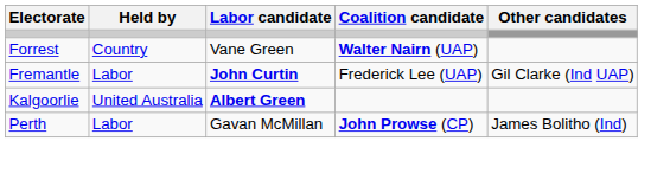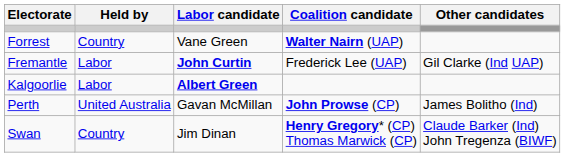Kalgoorlie | Held by: United Australia -> Labor
Perth | Held by: Labor -> United Australia
+ row: Swan | Country | Jim Dinan | Henry Gregory* (CP) Thomas Marwick (CP) | Claude Barker (Ind) John Tregenza (BIWF)
